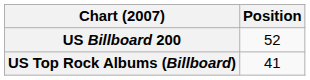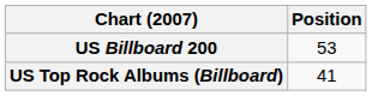US Billboard 200 | Position: 52 -> 53
